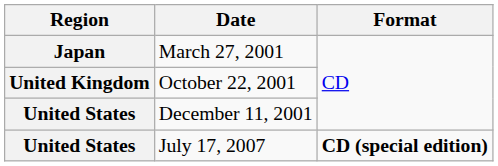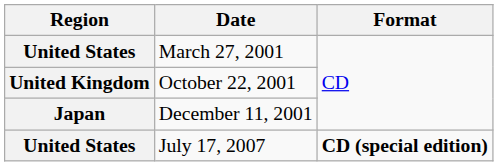March 27, 2001 | Region: Japan -> United States
December 11, 2001 | Region: United States -> Japan
